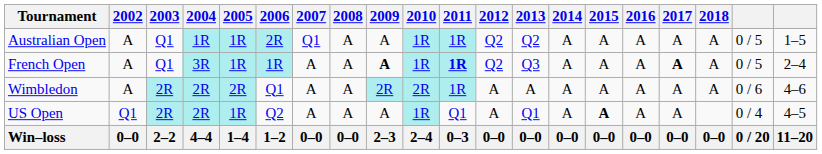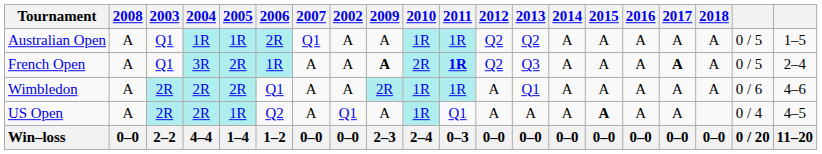columns swapped: 2002 <-> 2008
French Open | 2005: 1R -> 2R
French Open | 2010: 1R -> 2R
Wimbledon | 2010: 2R -> 1R
Wimbledon | 2013: A -> Q1
US Open | 2013: Q1 -> A
